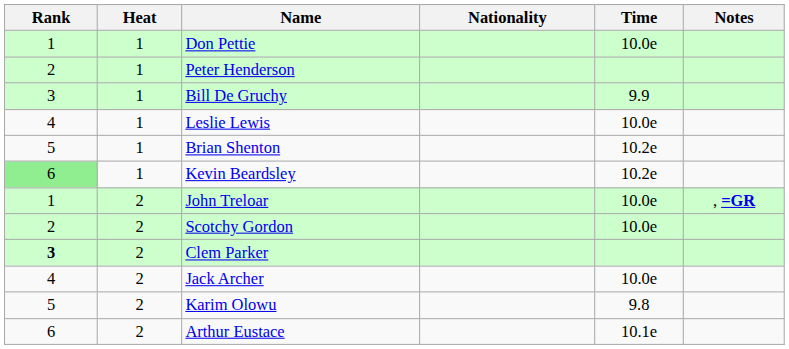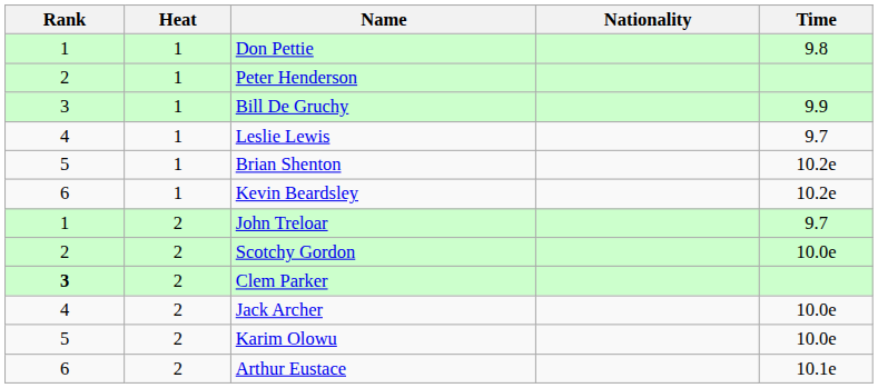- column: Notes | , =GR
Don Pettie | Time: 10.0e -> 9.8
Leslie Lewis | Time: 10.0e -> 9.7
Kevin Beardsley | Rank: lightgreen background -> no background
John Treloar | Time: 10.0e -> 9.7
Karim Olowu | Time: 9.8 -> 10.0e
